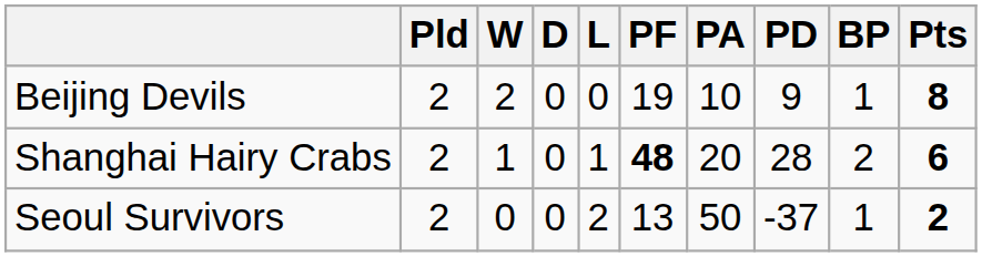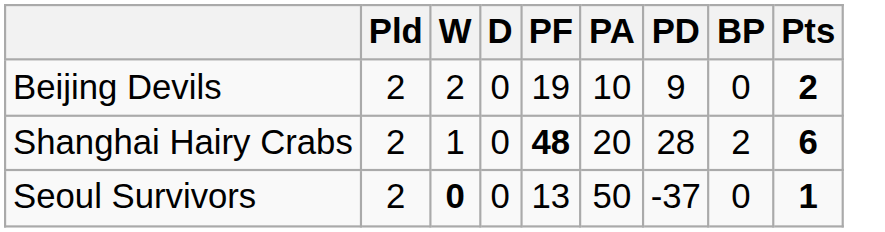- column: L | 0 | 1 | 2
Beijing Devils | BP: 1 -> 0
Beijing Devils | Pts: 8 -> 2
Seoul Survivors | W: normal -> bold
Seoul Survivors | BP: 1 -> 0
Seoul Survivors | Pts: 2 -> 1
